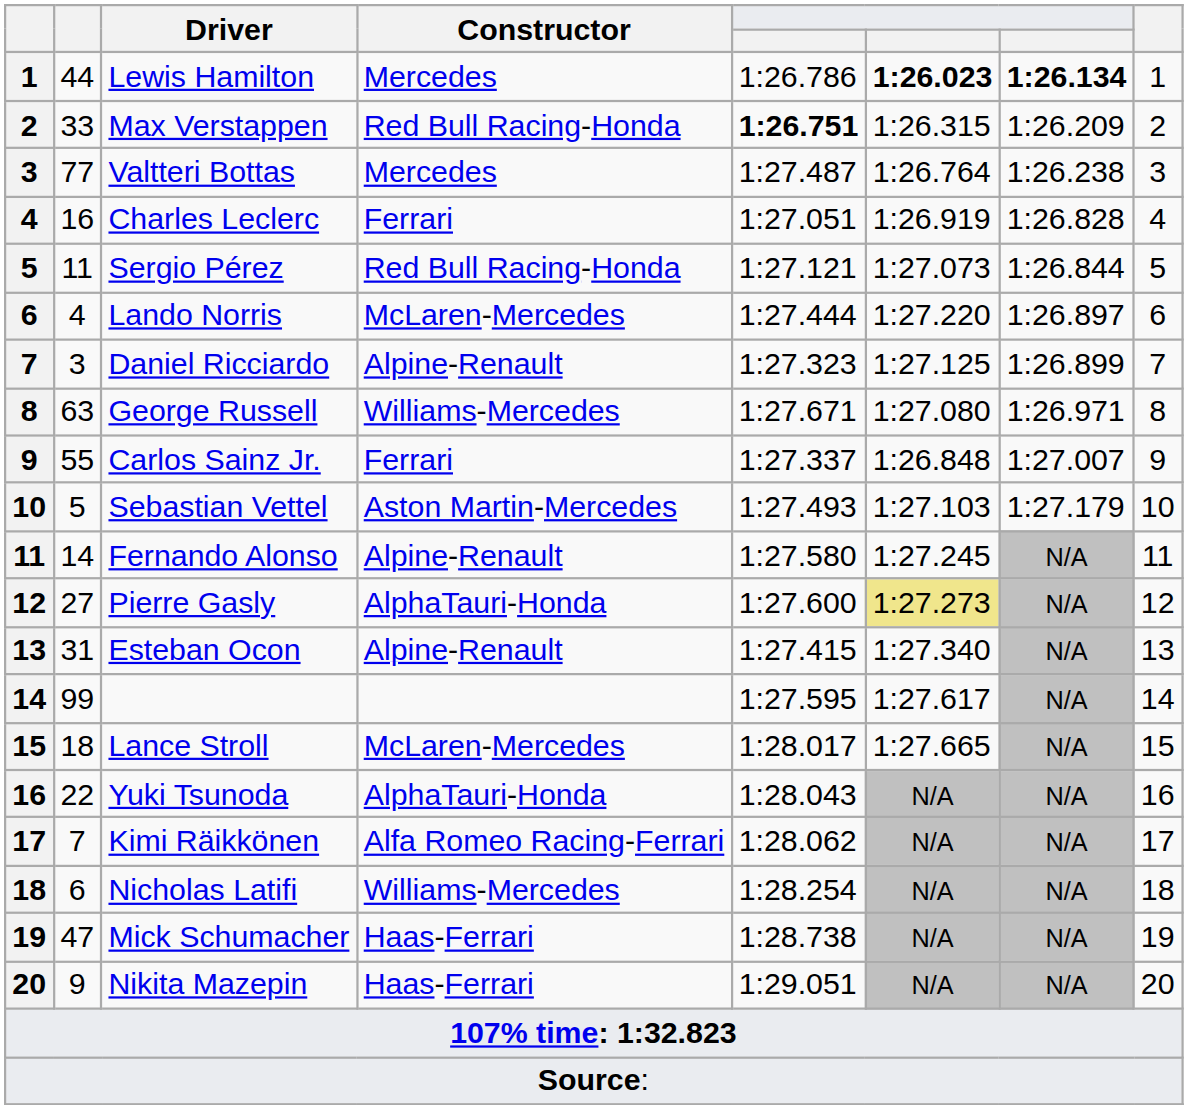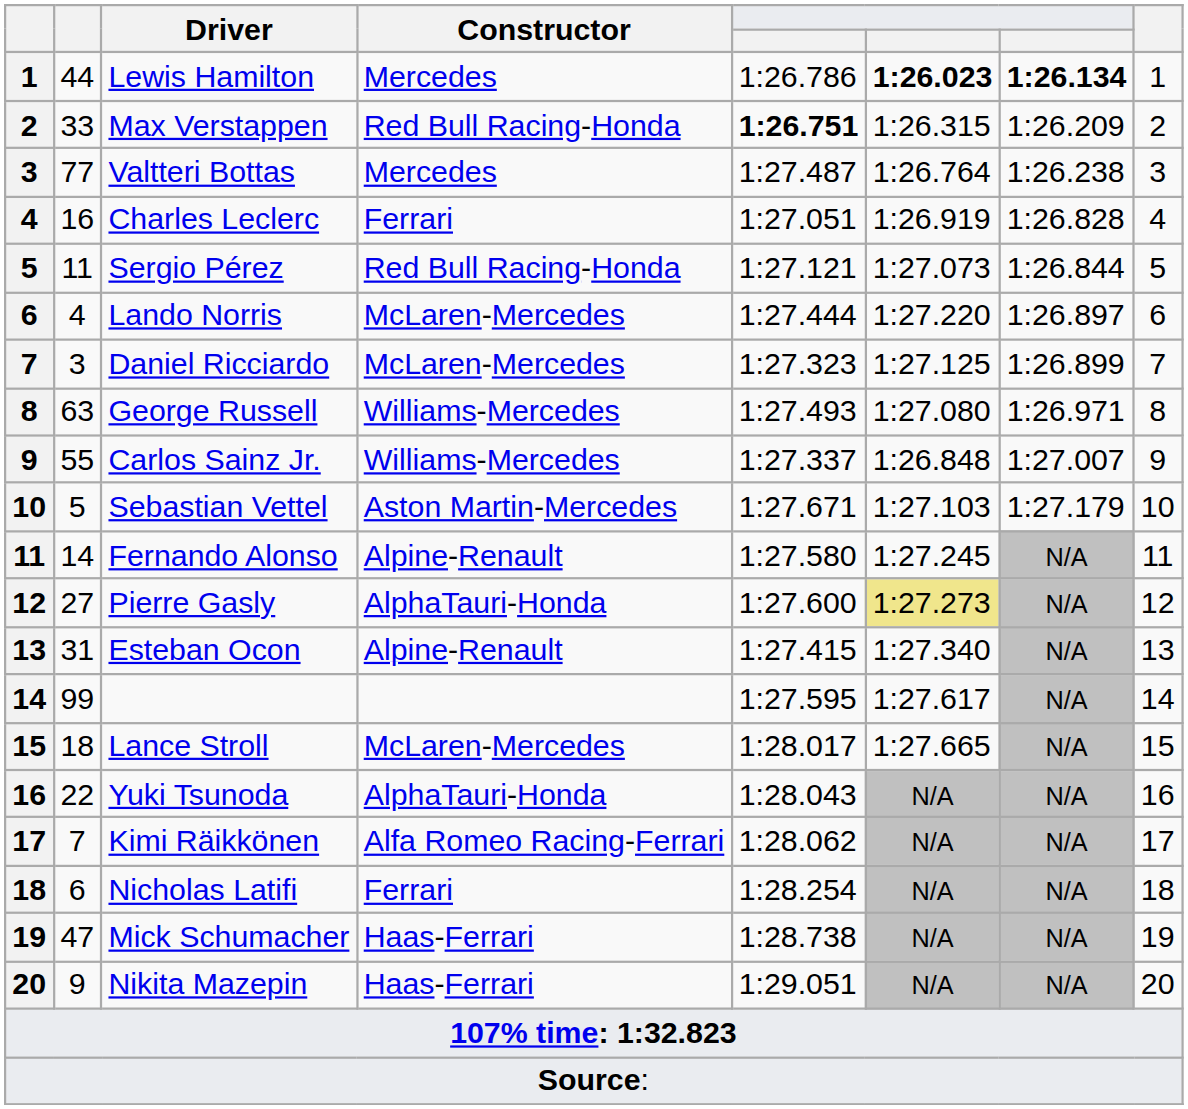Daniel Ricciardo | Constructor: Alpine-Renault -> McLaren-Mercedes
George Russell | column 5: 1:27.671 -> 1:27.493
Carlos Sainz Jr. | Constructor: Ferrari -> Williams-Mercedes
Sebastian Vettel | column 5: 1:27.493 -> 1:27.671
Nicholas Latifi | Constructor: Williams-Mercedes -> Ferrari
